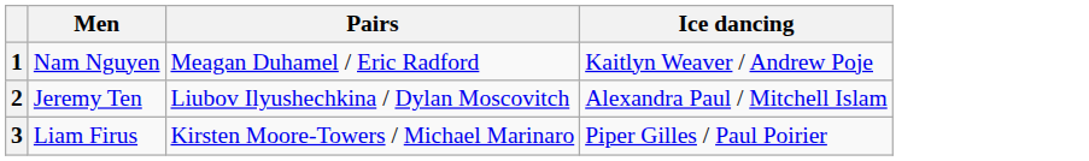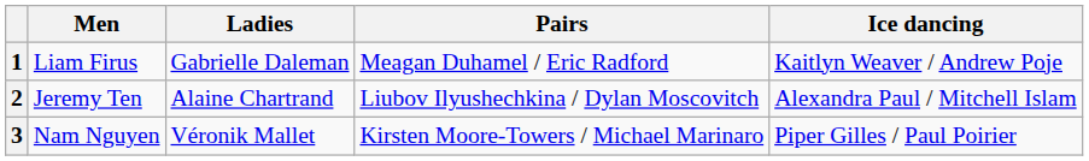+ column: Ladies | Gabrielle Daleman | Alaine Chartrand | Véronik Mallet
1 | Men: Nam Nguyen -> Liam Firus
3 | Men: Liam Firus -> Nam Nguyen
